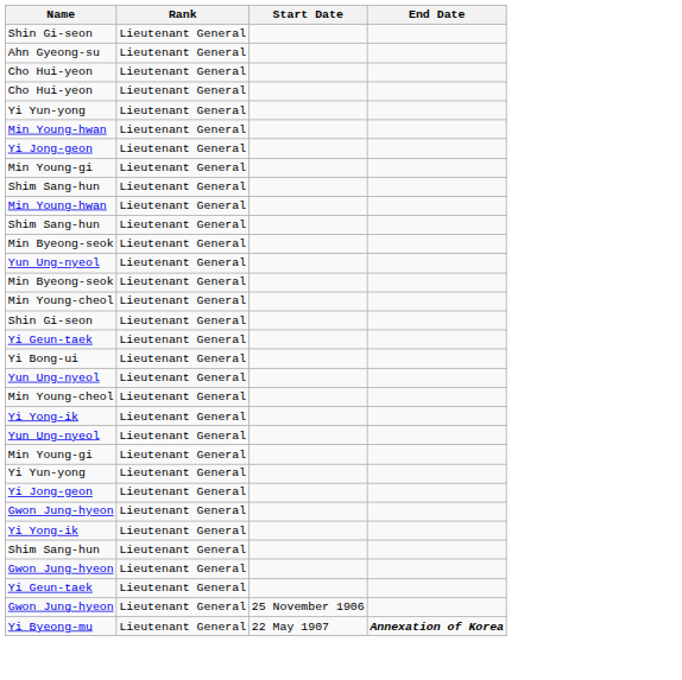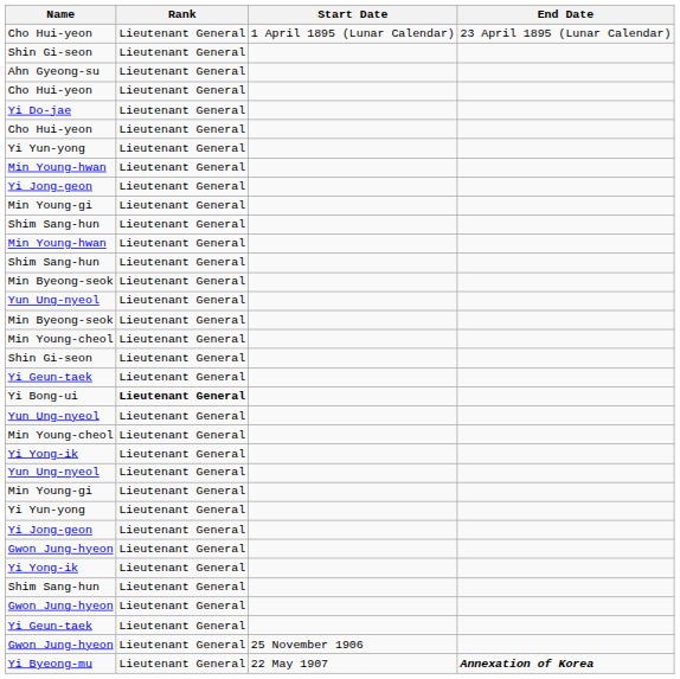+ row: Cho Hui-yeon | Lieutenant General | 1 April 1895 (Lunar Calendar) | 23 April 1895 (Lunar Calendar)
+ row: Yi Do-jae | Lieutenant General
Yi Bong-ui | Rank: normal -> bold
